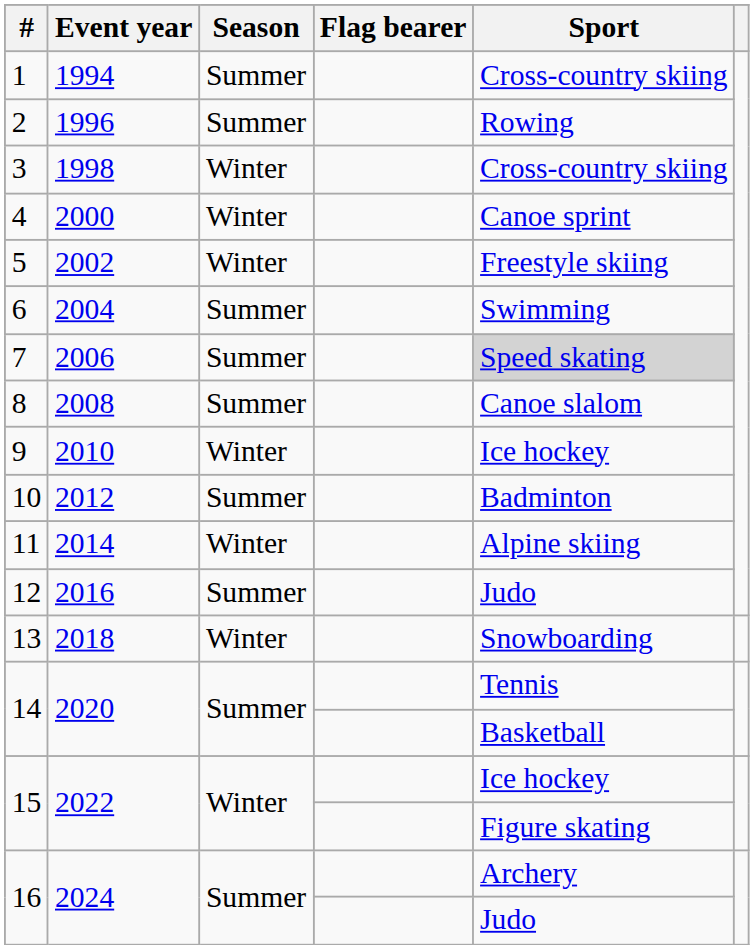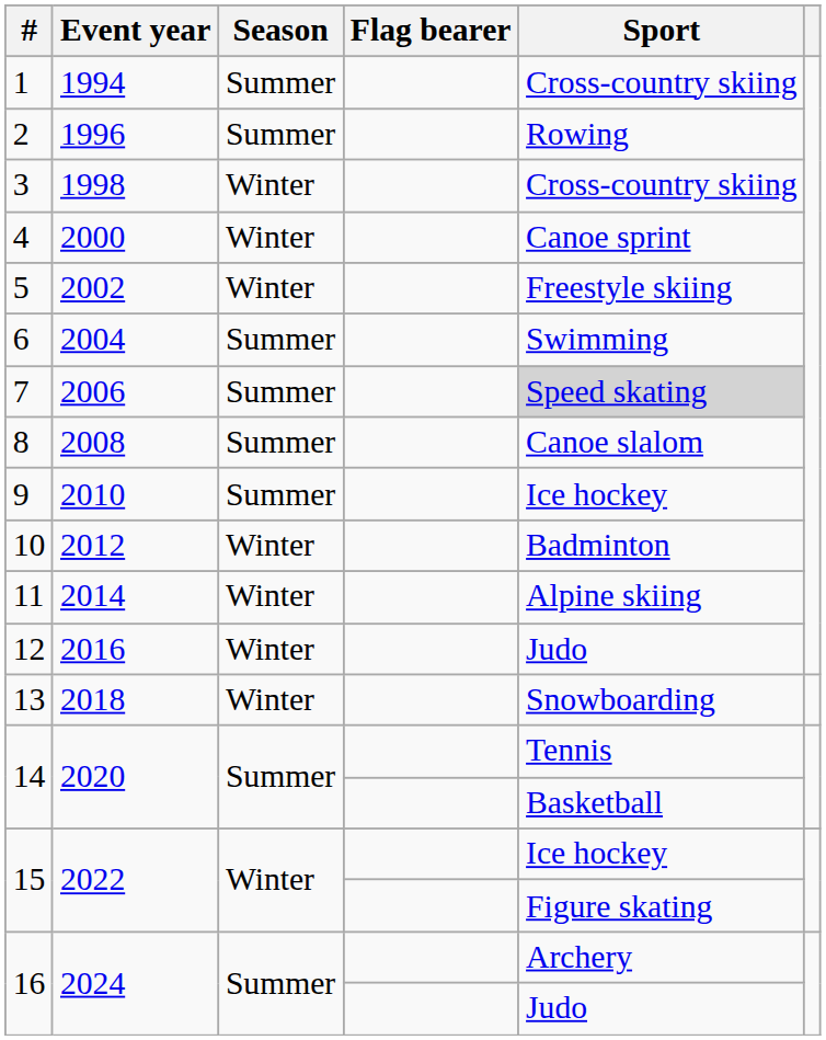9 | Season: Winter -> Summer
10 | Season: Summer -> Winter
12 | Season: Summer -> Winter
